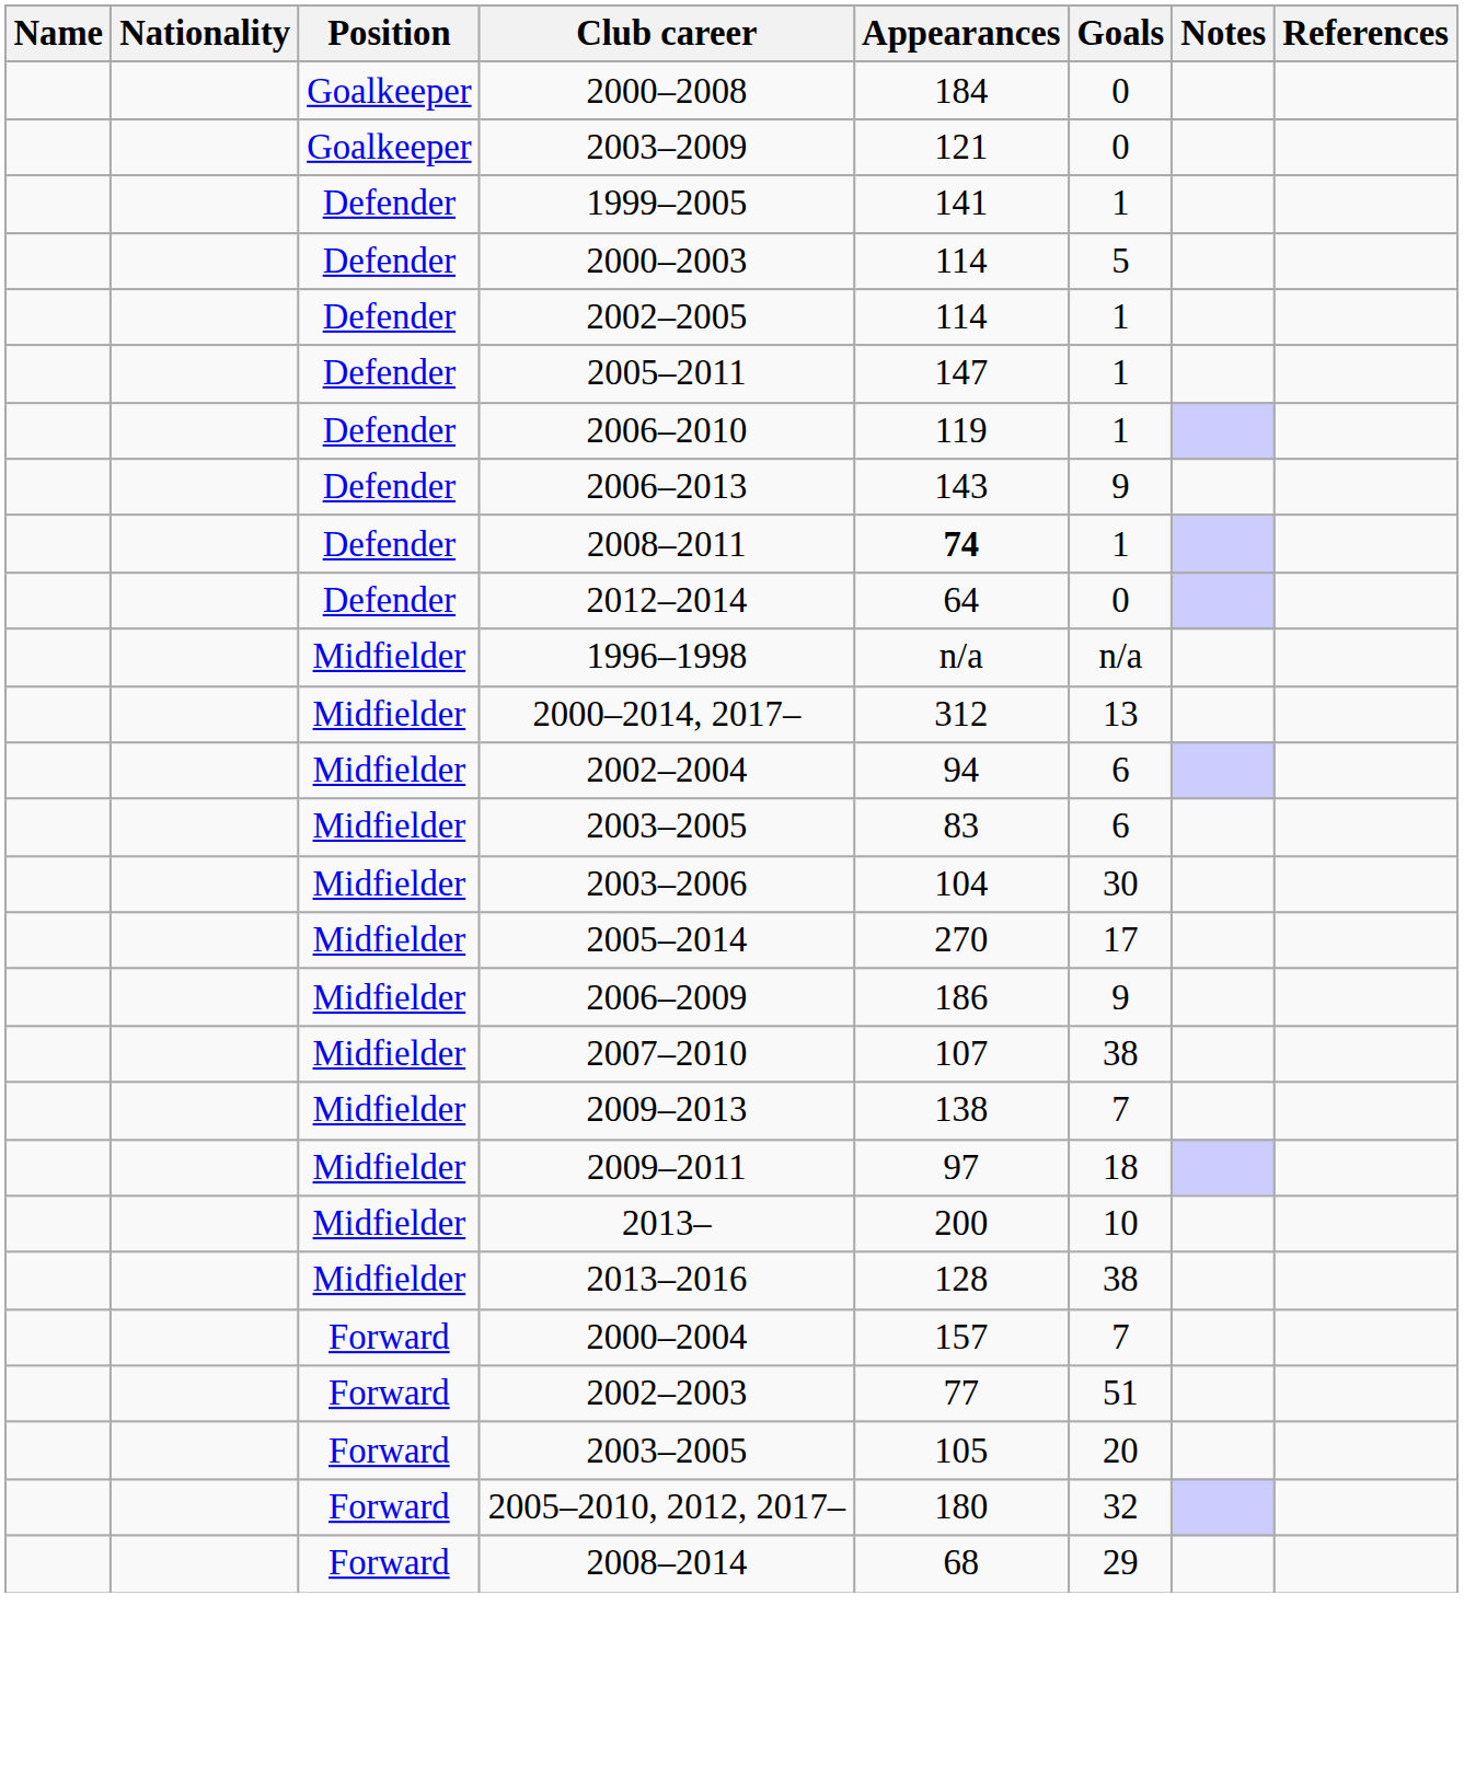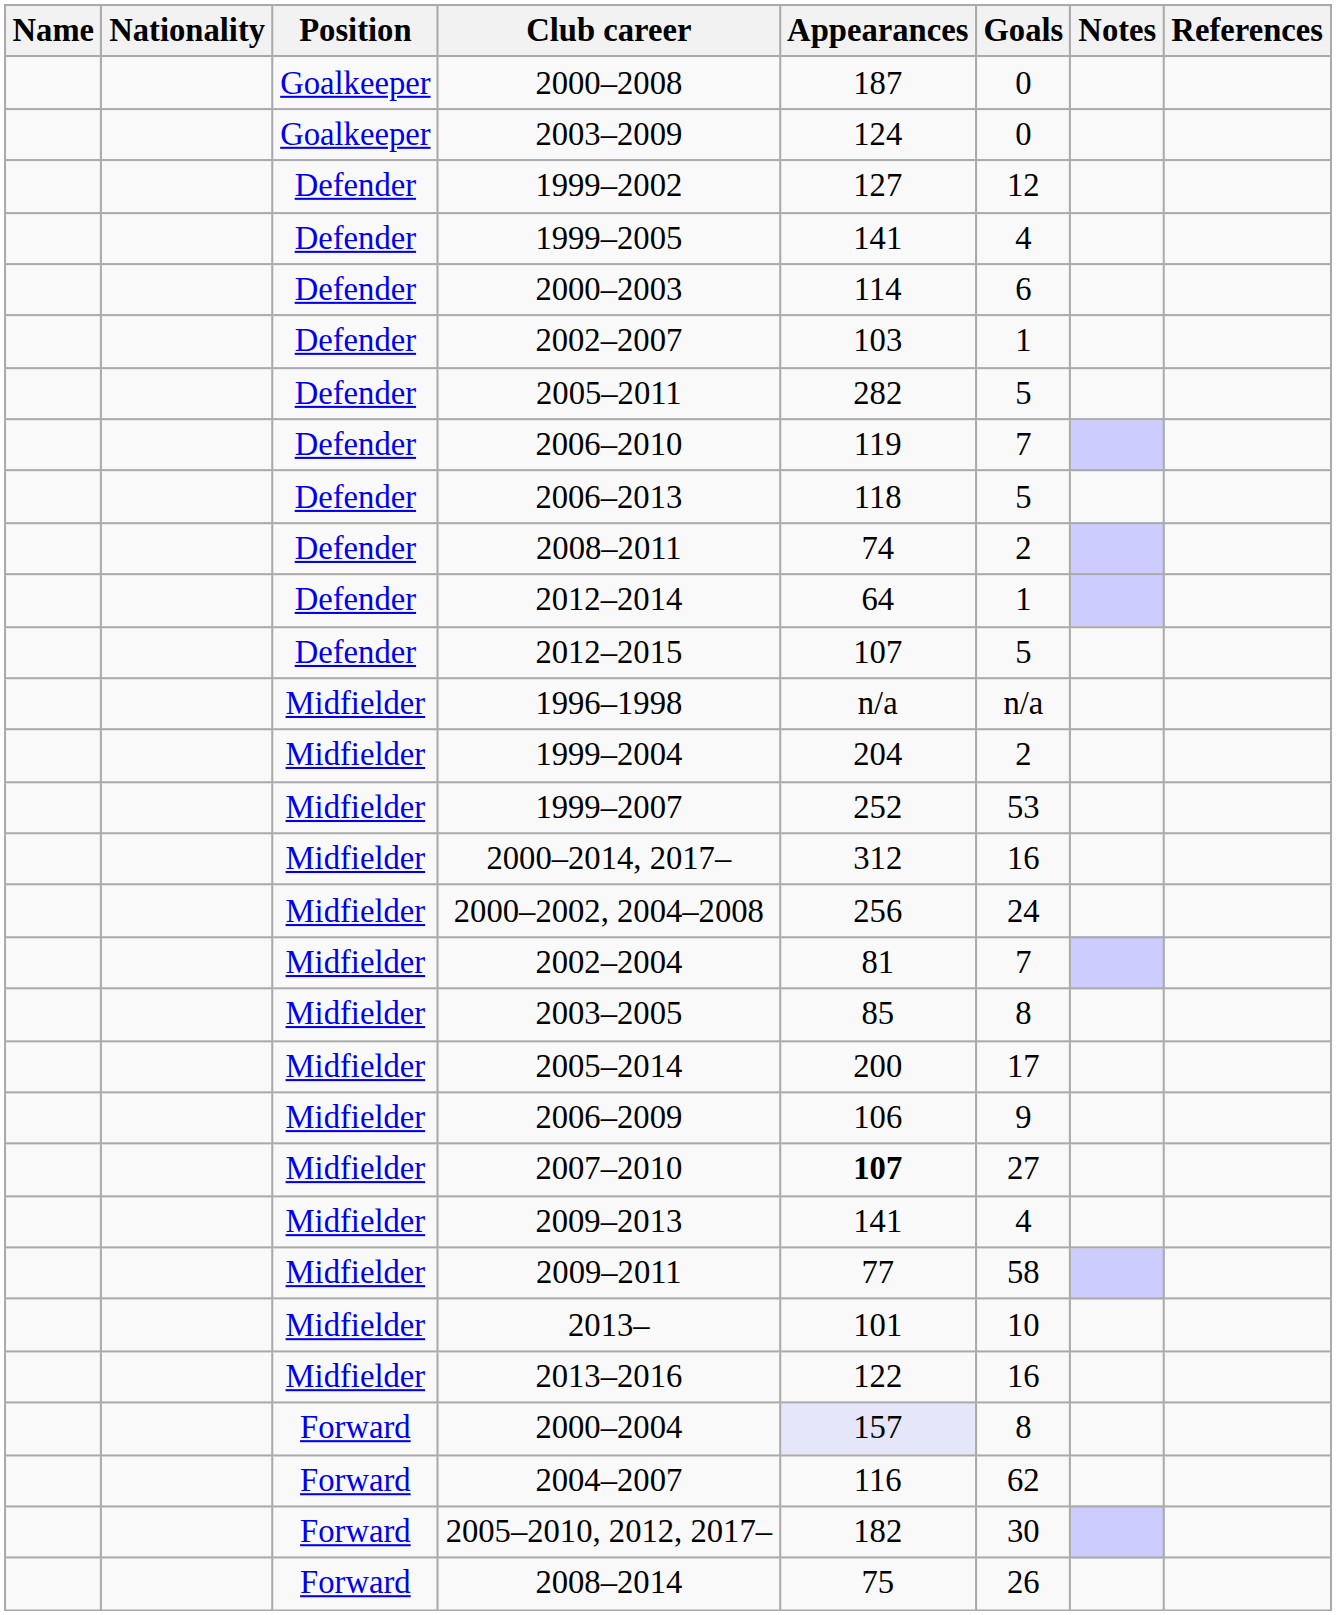2000–2008 | Appearances: 184 -> 187
2003–2009 | Appearances: 121 -> 124
+ row: Defender | 1999–2002 | 127 | 12
1999–2005 | Goals: 1 -> 4
2000–2003 | Goals: 5 -> 6
- row: Defender | 2002–2005 | 114 | 1
+ row: Defender | 2002–2007 | 103 | 1
2005–2011 | Appearances: 147 -> 282
2005–2011 | Goals: 1 -> 5
2006–2010 | Goals: 1 -> 7
2006–2013 | Appearances: 143 -> 118
2006–2013 | Goals: 9 -> 5
2008–2011 | Appearances: bold -> normal
2008–2011 | Goals: 1 -> 2
2012–2014 | Goals: 0 -> 1
+ row: Defender | 2012–2015 | 107 | 5
+ row: Midfielder | 1999–2004 | 204 | 2
+ row: Midfielder | 1999–2007 | 252 | 53
2000–2014, 2017– | Goals: 13 -> 16
+ row: Midfielder | 2000–2002, 2004–2008 | 256 | 24
2002–2004 | Appearances: 94 -> 81
2002–2004 | Goals: 6 -> 7
Midfielder / 2003–2005 | Appearances: 83 -> 85
Midfielder / 2003–2005 | Goals: 6 -> 8
- row: Midfielder | 2003–2006 | 104 | 30
2005–2014 | Appearances: 270 -> 200
2006–2009 | Appearances: 186 -> 106
2007–2010 | Appearances: normal -> bold
2007–2010 | Goals: 38 -> 27
2009–2013 | Appearances: 138 -> 141
2009–2013 | Goals: 7 -> 4
2009–2011 | Appearances: 97 -> 77
2009–2011 | Goals: 18 -> 58
2013– | Appearances: 200 -> 101
2013–2016 | Appearances: 128 -> 122
2013–2016 | Goals: 38 -> 16
2000–2004 | Appearances: no background -> lavender background
2000–2004 | Goals: 7 -> 8
- row: Forward | 2002–2003 | 77 | 51
- row: Forward | 2003–2005 | 105 | 20
+ row: Forward | 2004–2007 | 116 | 62
2005–2010, 2012, 2017– | Appearances: 180 -> 182
2005–2010, 2012, 2017– | Goals: 32 -> 30
2008–2014 | Appearances: 68 -> 75
2008–2014 | Goals: 29 -> 26
